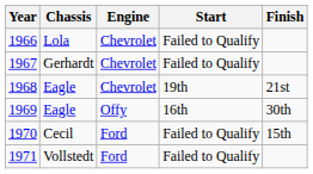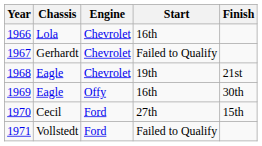1966 | Start: Failed to Qualify -> 16th
1970 | Start: Failed to Qualify -> 27th
